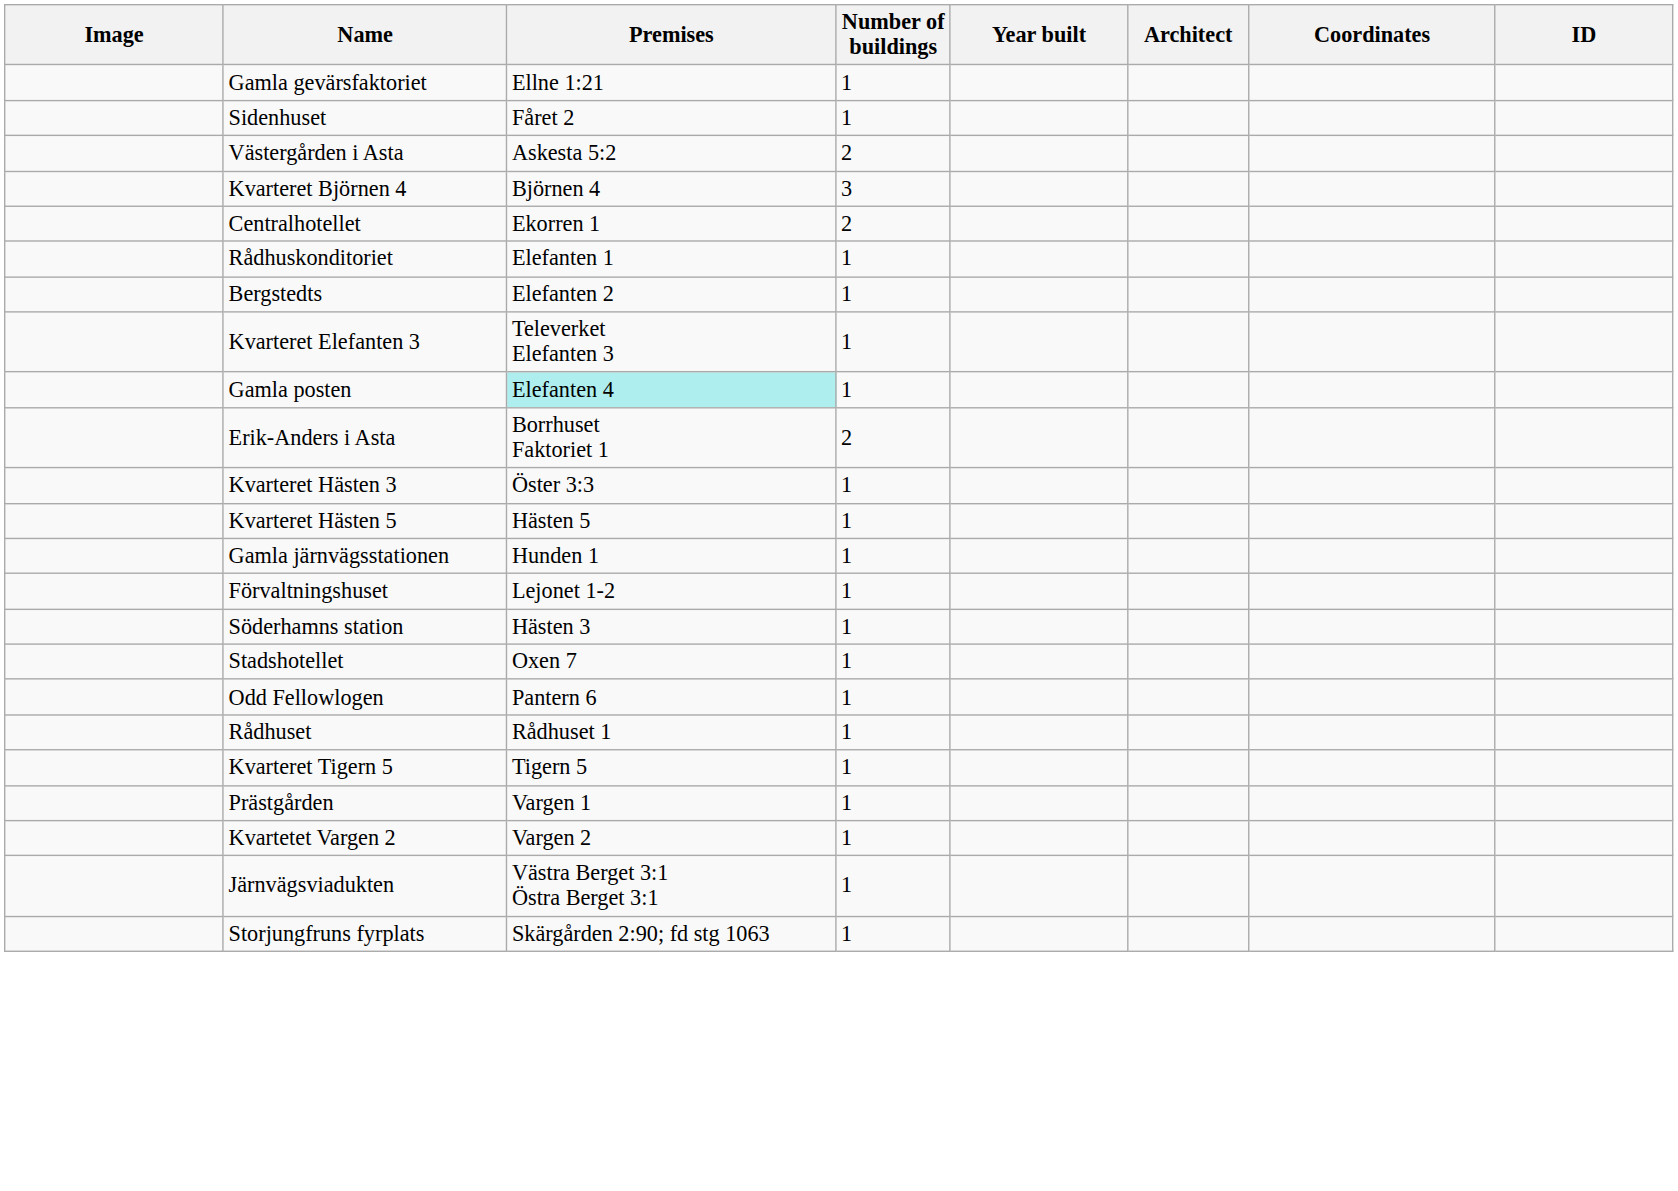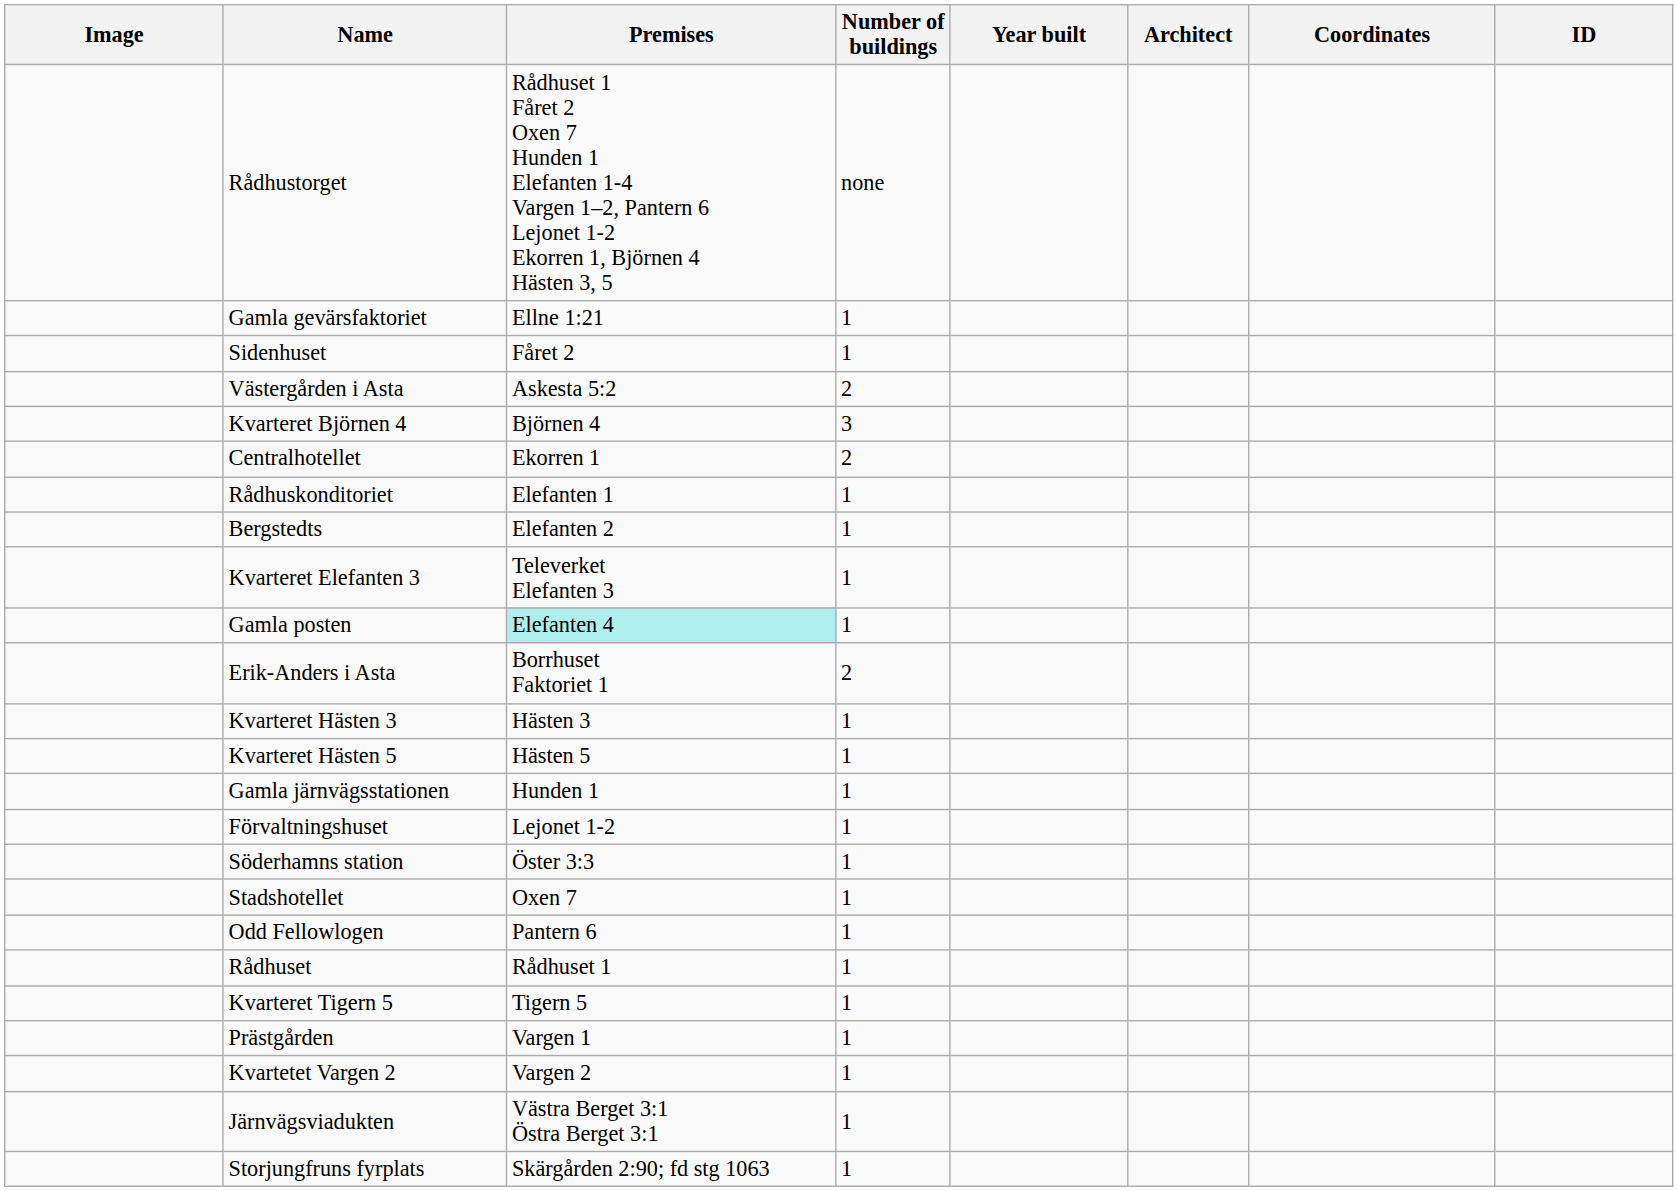+ row: Rådhustorget | Rådhuset 1 Fåret 2 Oxen 7 Hunden 1 Elefanten 1-4 Vargen 1–2, Pantern 6 Lejonet 1-2 Ekorren 1, Björnen 4 Hästen 3, 5 | none
Kvarteret Hästen 3 | Premises: Öster 3:3 -> Hästen 3
Söderhamns station | Premises: Hästen 3 -> Öster 3:3
